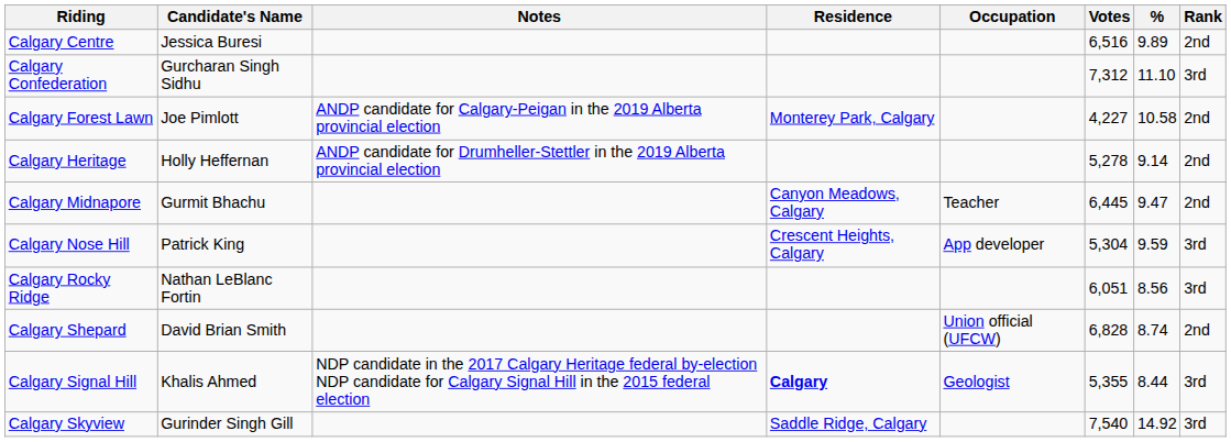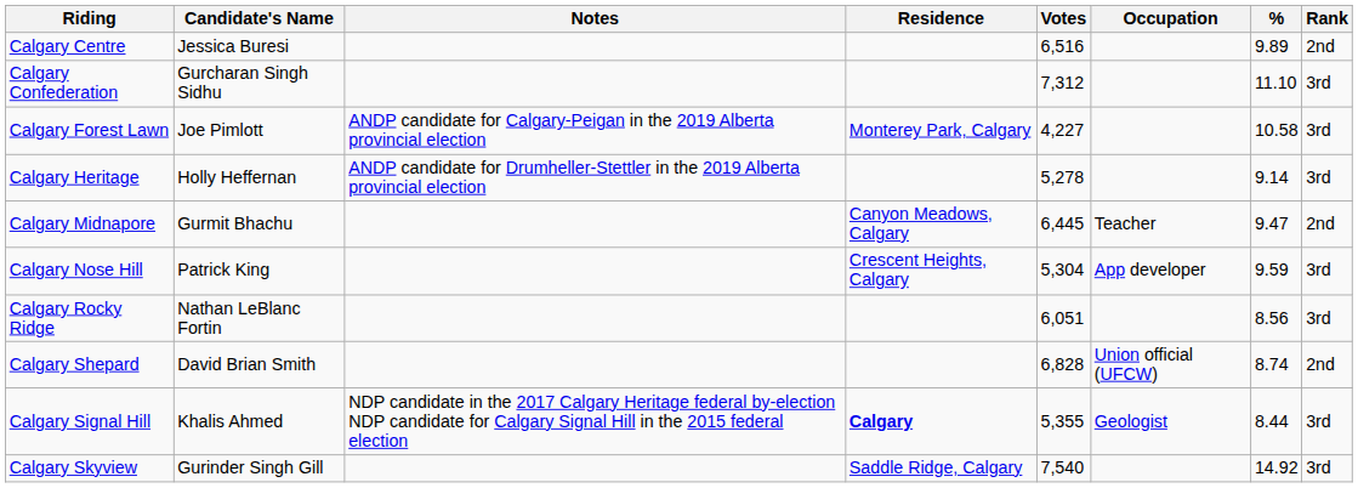columns swapped: Occupation <-> Votes
Calgary Forest Lawn | Rank: 2nd -> 3rd
Calgary Heritage | Rank: 2nd -> 3rd
